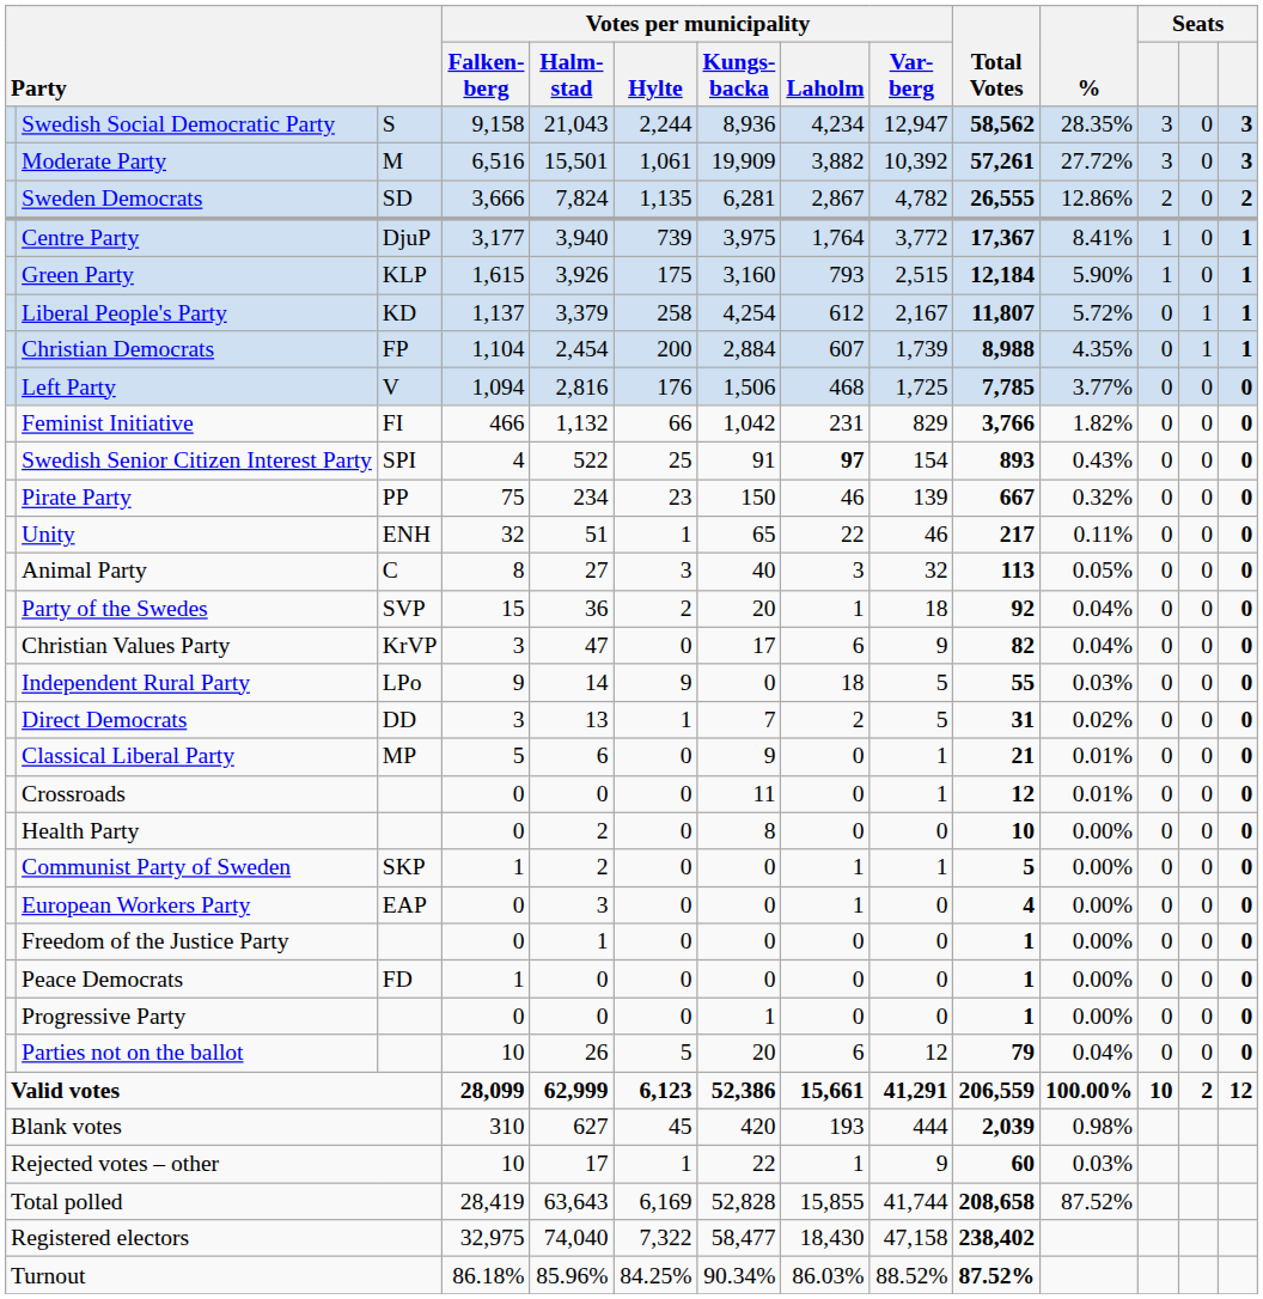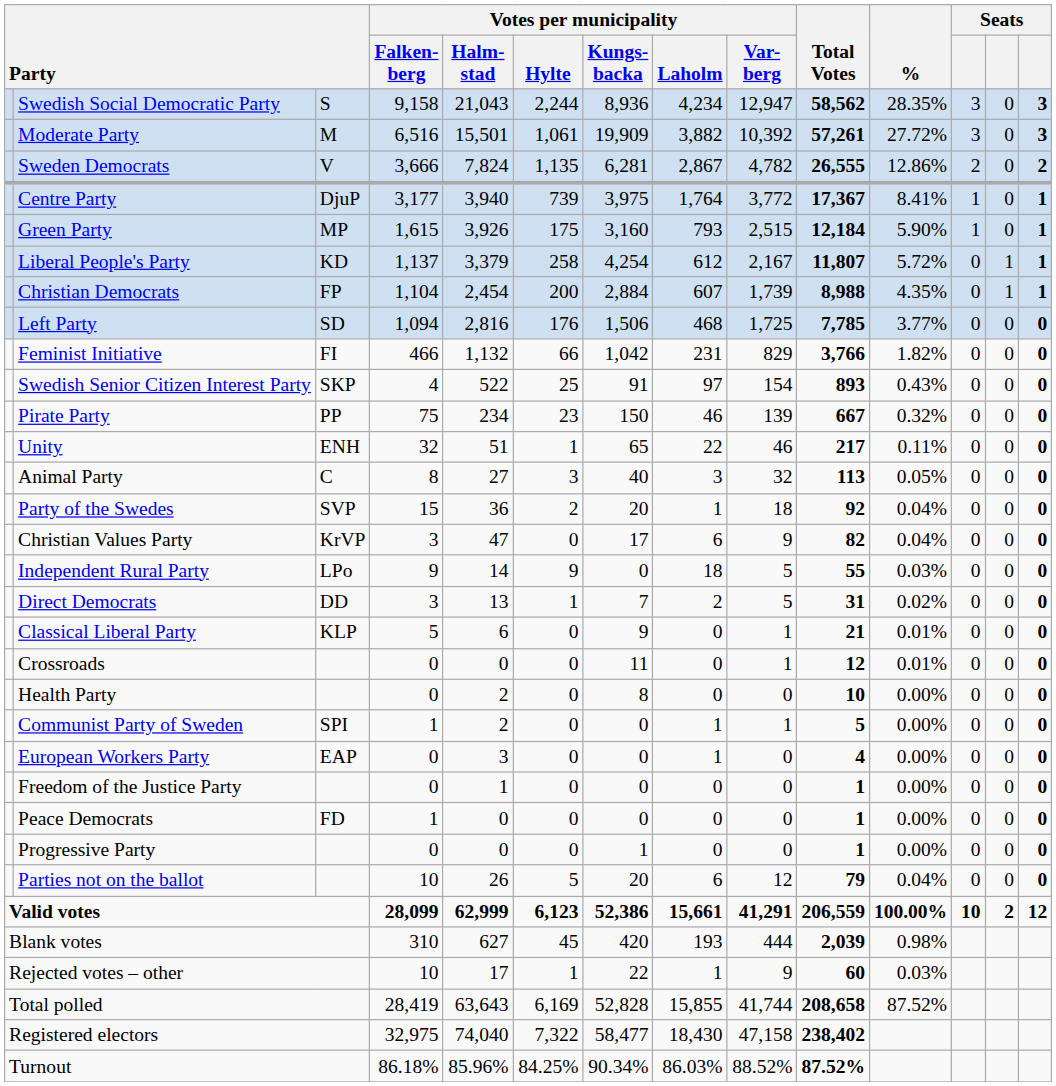Sweden Democrats | column 3: SD -> V
Green Party | column 3: KLP -> MP
Left Party | column 3: V -> SD
Swedish Senior Citizen Interest Party | column 3: SPI -> SKP
Swedish Senior Citizen Interest Party | Votes per municipality / Laholm: bold -> normal
Classical Liberal Party | column 3: MP -> KLP
Communist Party of Sweden | column 3: SKP -> SPI
